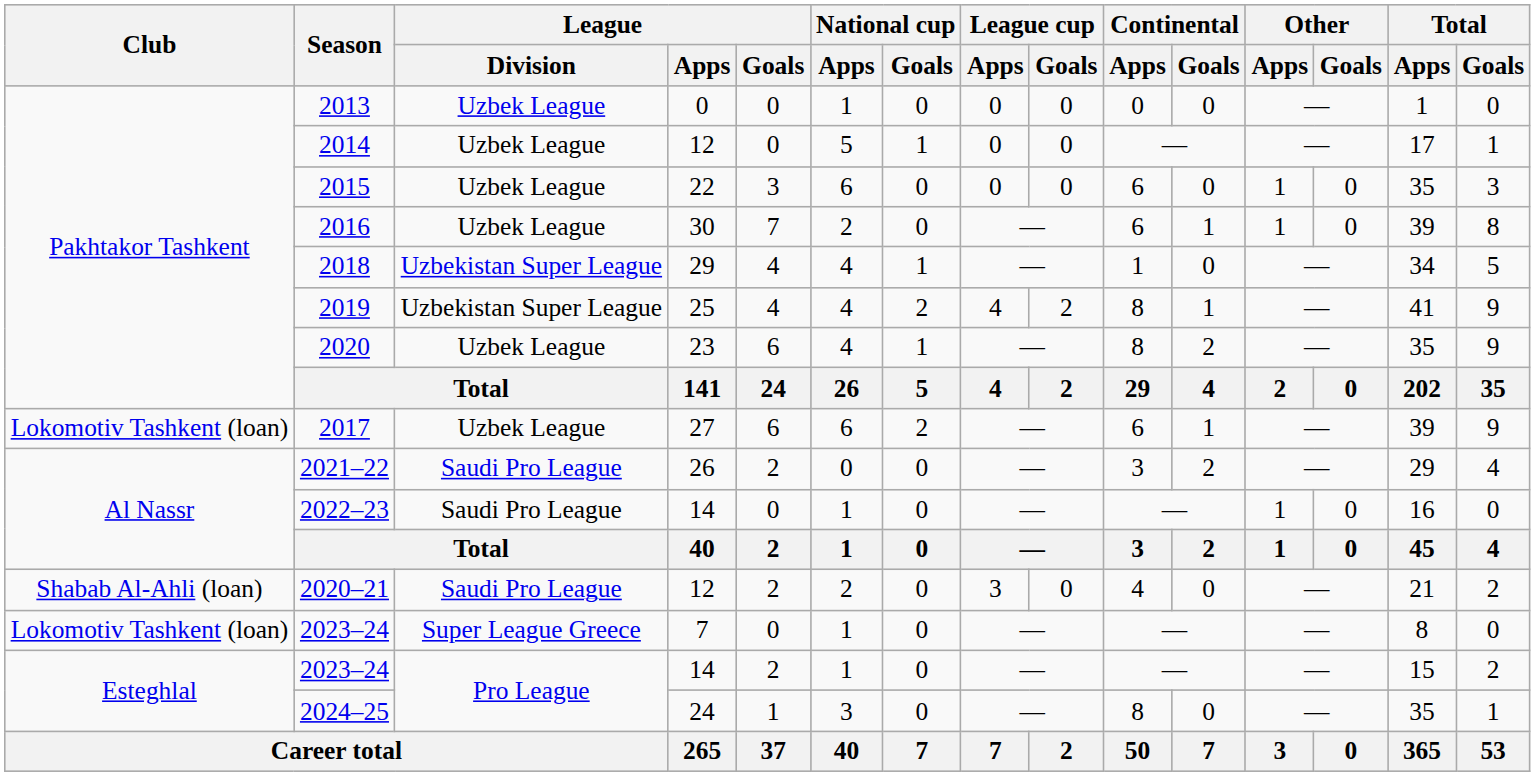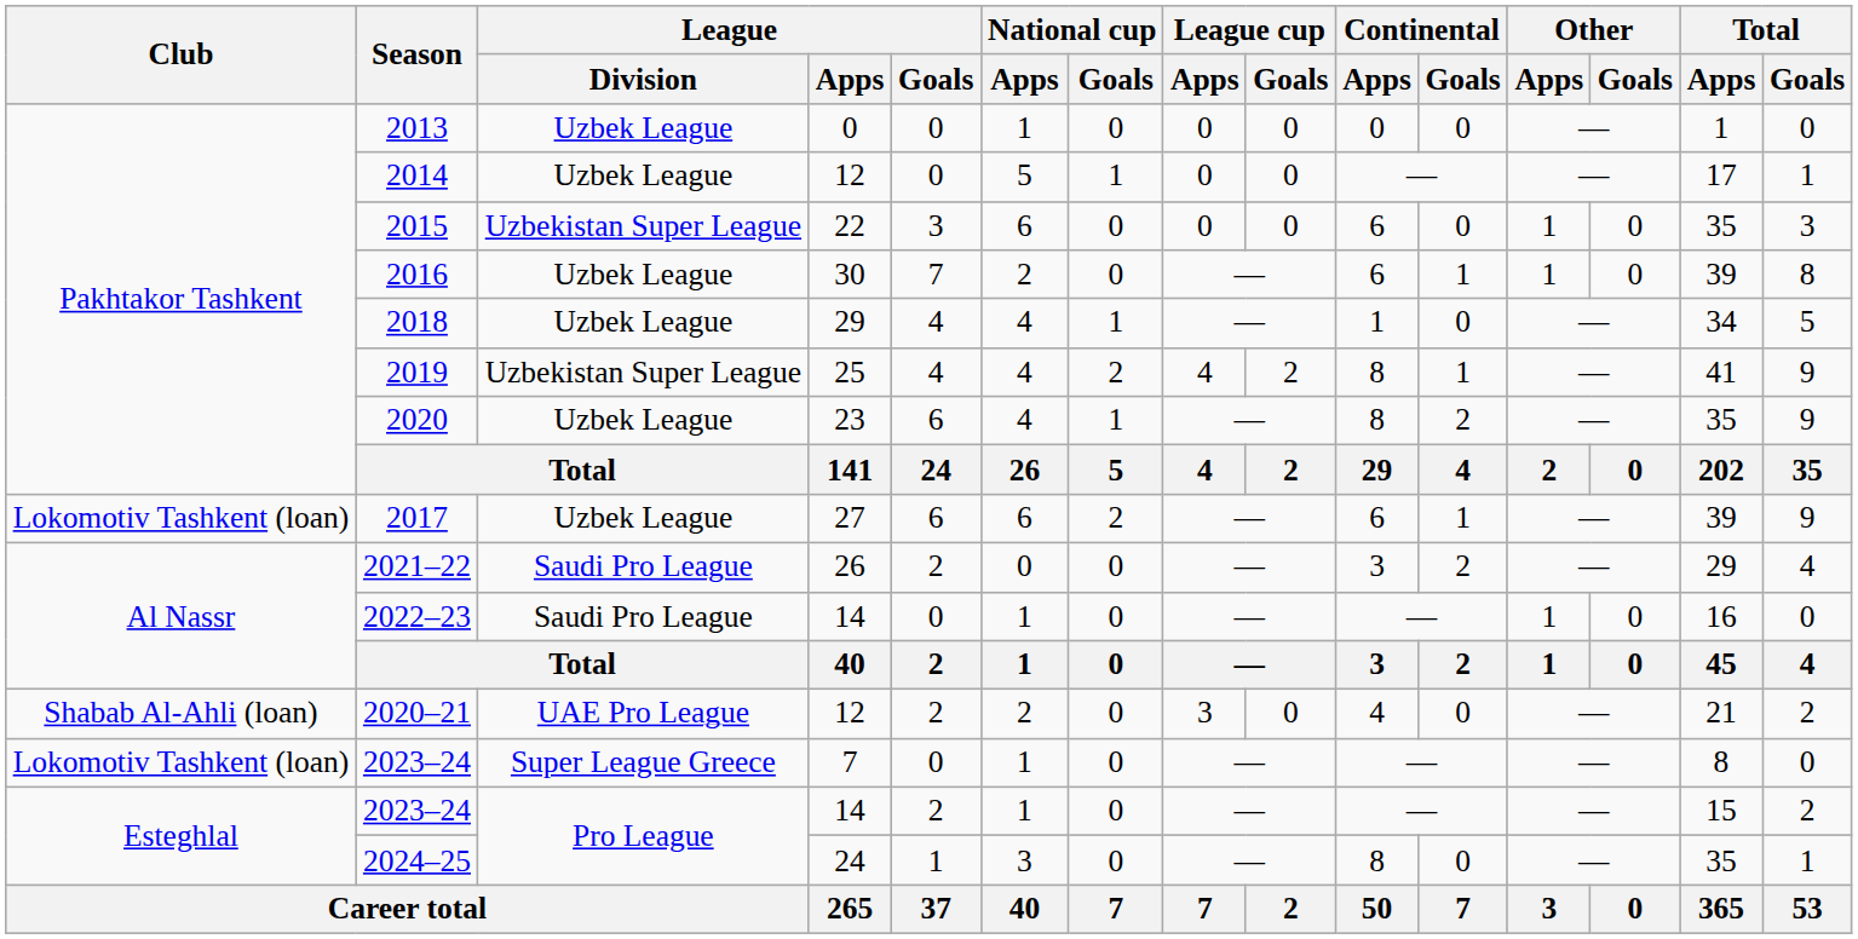2015 | League / Division: Uzbek League -> Uzbekistan Super League
2018 | League / Division: Uzbekistan Super League -> Uzbek League
2020–21 | League / Division: Saudi Pro League -> UAE Pro League
